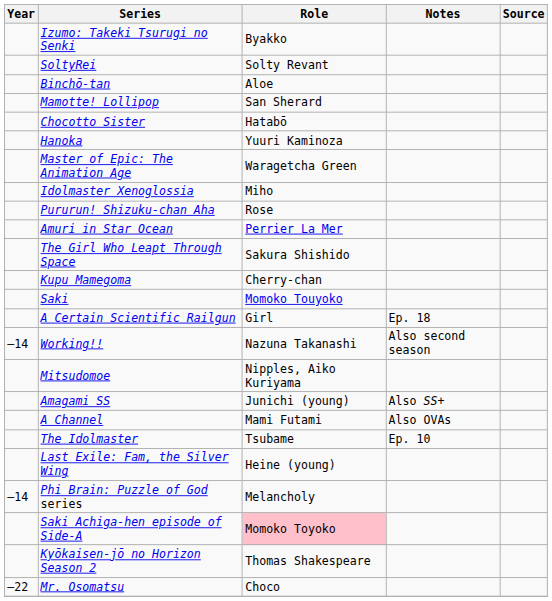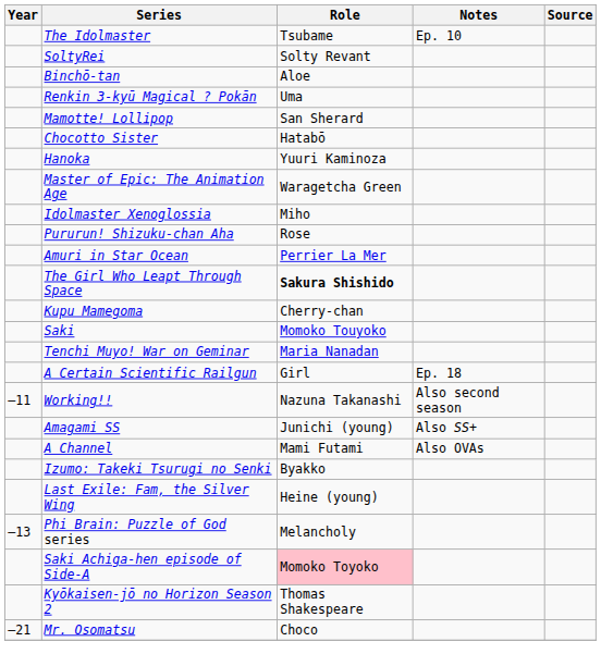rows swapped: Izumo: Takeki Tsurugi no Senki <-> The Idolmaster
+ row: Renkin 3-kyū Magical ? Pokān | Uma
The Girl Who Leapt Through Space | Role: normal -> bold
+ row: Tenchi Muyo! War on Geminar | Maria Nanadan
Working!! | Year: –14 -> –11
- row: Mitsudomoe | Nipples, Aiko Kuriyama
Phi Brain: Puzzle of God series | Year: –14 -> –13
Mr. Osomatsu | Year: –22 -> –21
